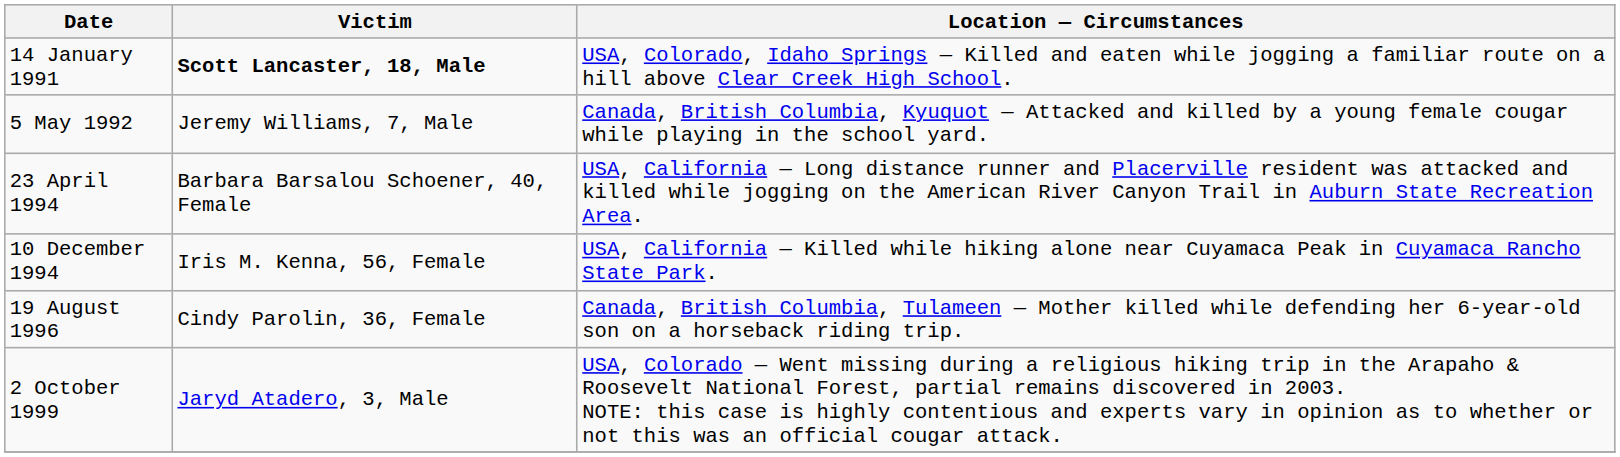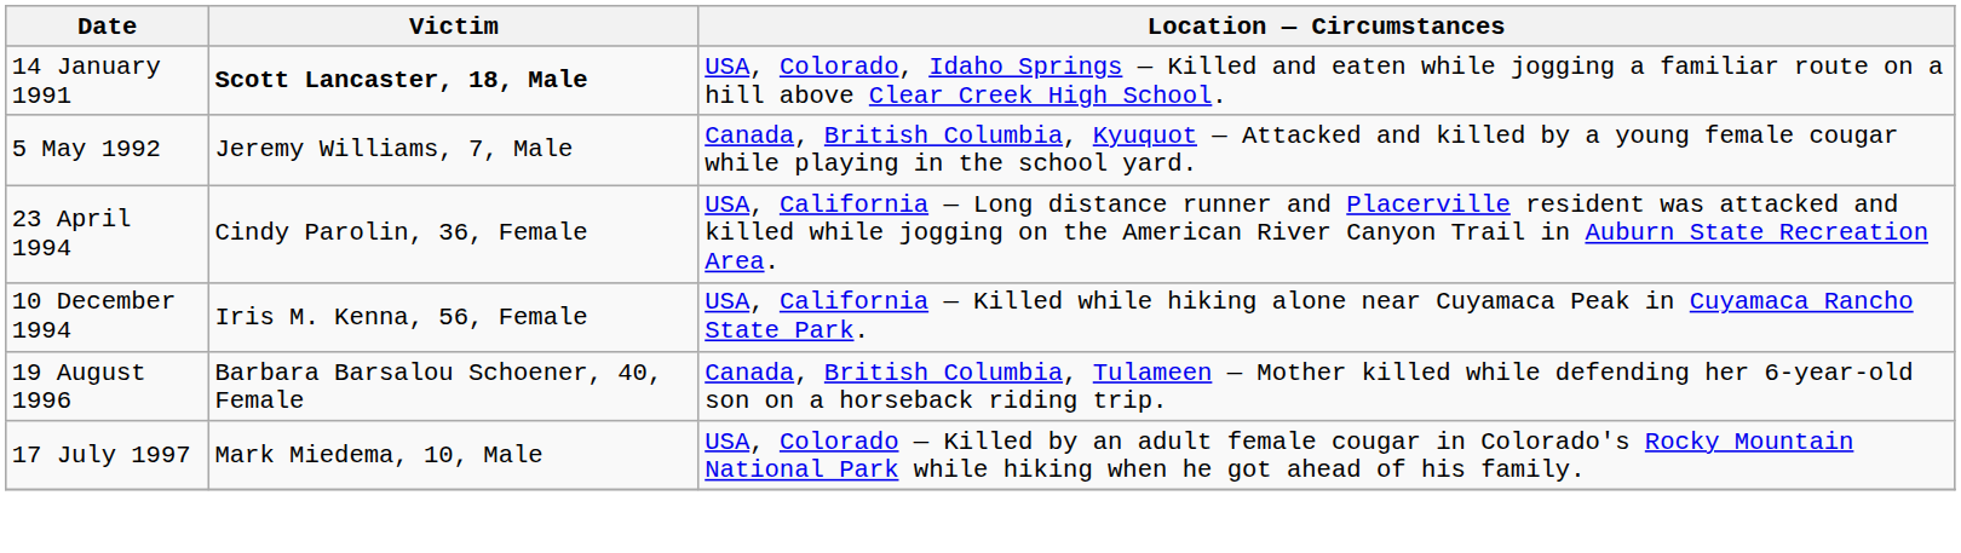23 April 1994 | Victim: Barbara Barsalou Schoener, 40, Female -> Cindy Parolin, 36, Female
19 August 1996 | Victim: Cindy Parolin, 36, Female -> Barbara Barsalou Schoener, 40, Female
+ row: 17 July 1997 | Mark Miedema, 10, Male | USA, Colorado — Killed by an adult female cougar in Colorado's Rocky Mountain National Park while hiking when he got ahead of his family.
- row: 2 October 1999 | Jaryd Atadero, 3, Male | USA, Colorado — Went missing during a religious hiking trip in the Arapaho & Roosevelt National Forest, partial remains discovered in 2003. NOTE: this case is highly contentious and experts vary in opinion as to whether or not this was an official cougar attack.
